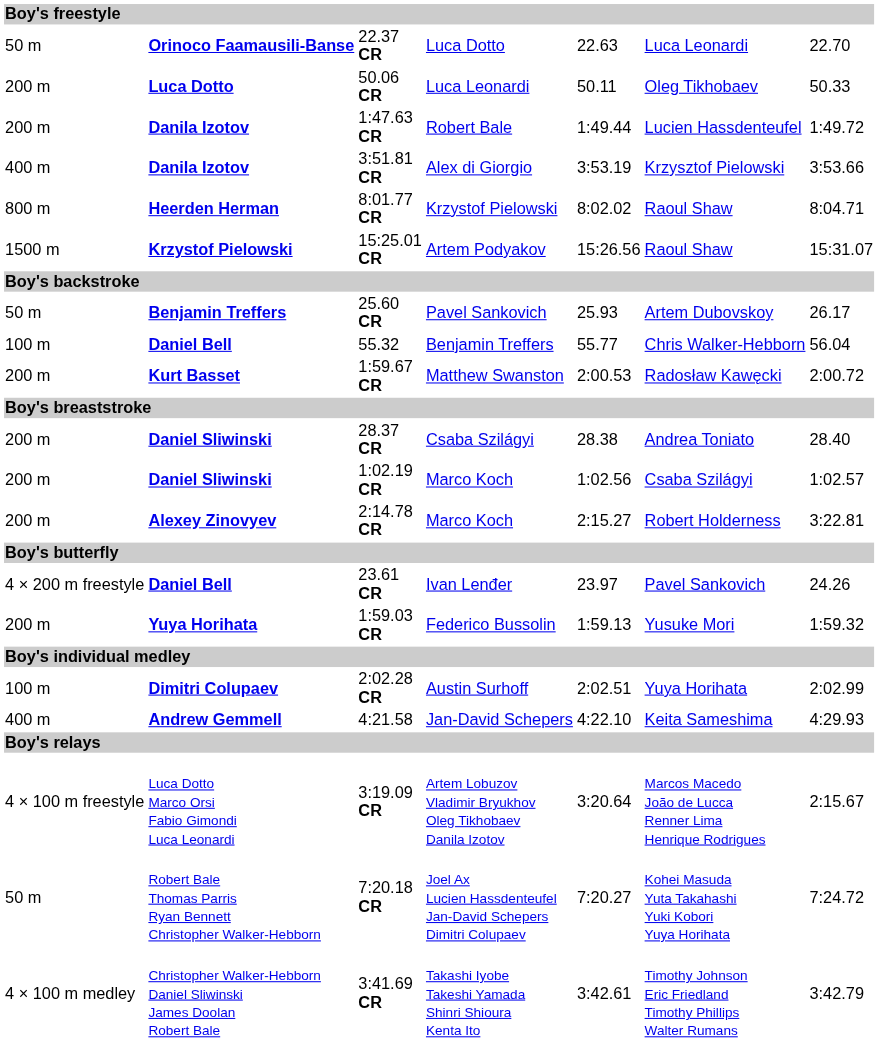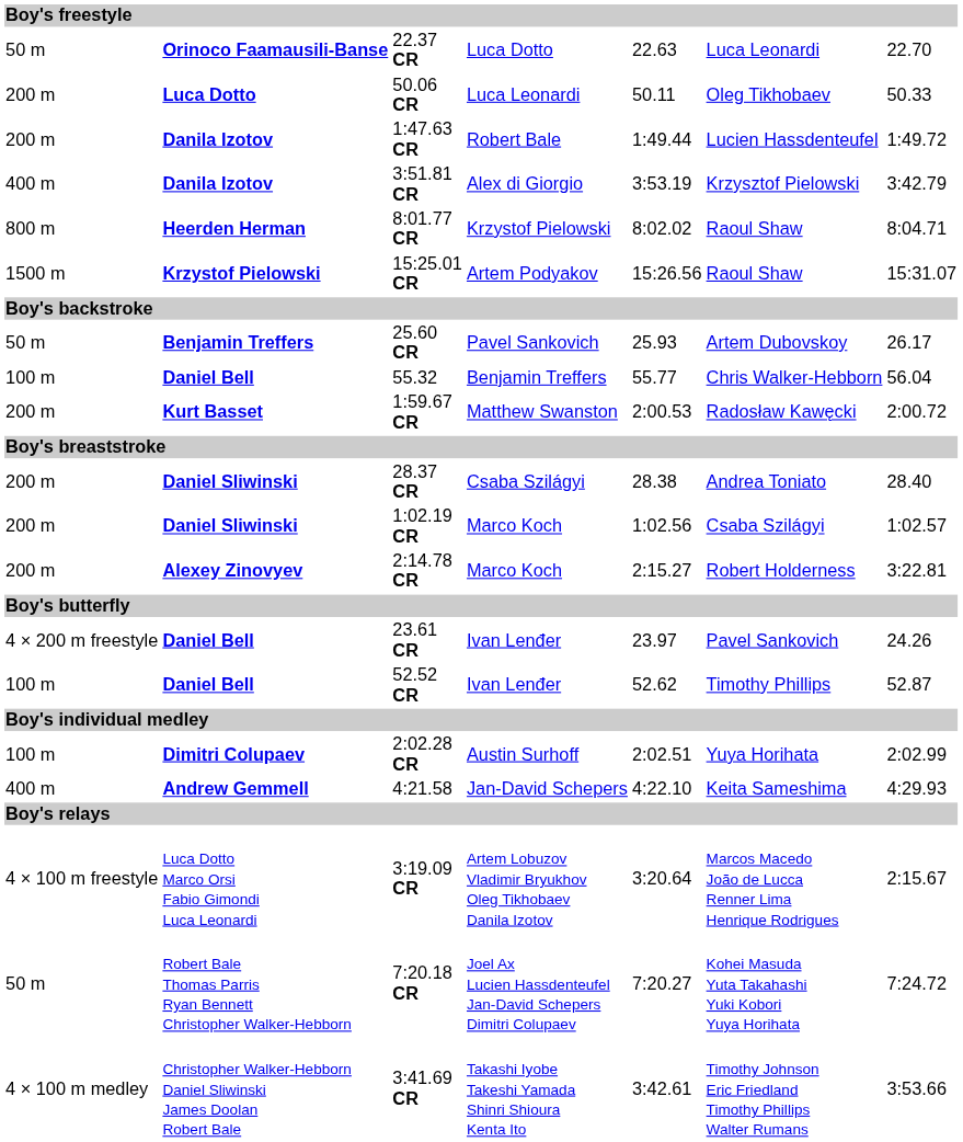3:51.81 CR | column 7: 3:53.66 -> 3:42.79
+ row: 100 m | Daniel Bell | 52.52 CR | Ivan Lenđer | 52.62 | Timothy Phillips | 52.87
- row: 200 m | Yuya Horihata | 1:59.03 CR | Federico Bussolin | 1:59.13 | Yusuke Mori | 1:59.32
3:41.69 CR | column 7: 3:42.79 -> 3:53.66
